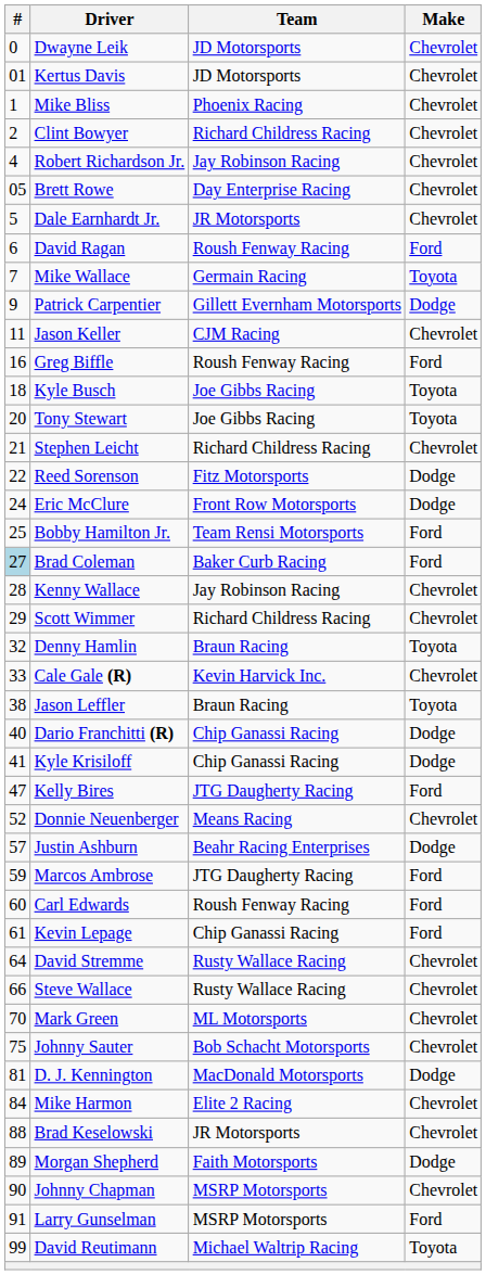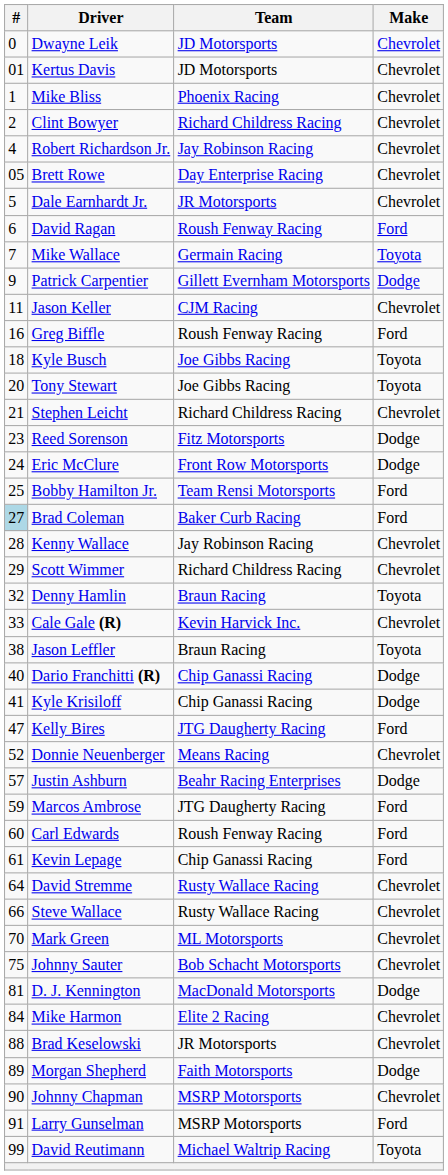Reed Sorenson | #: 22 -> 23
